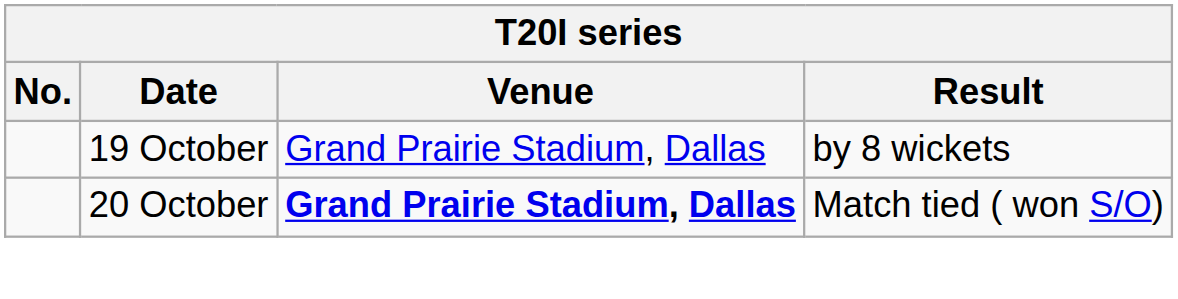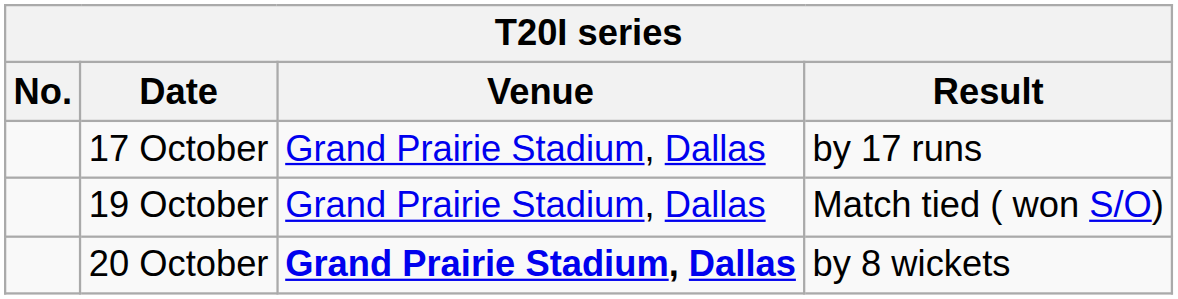+ row: 17 October | Grand Prairie Stadium, Dallas | by 17 runs
19 October | Result: by 8 wickets -> Match tied ( won S/O)
20 October | Result: Match tied ( won S/O) -> by 8 wickets
